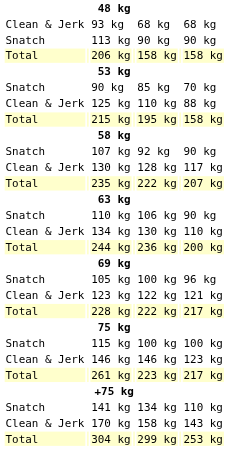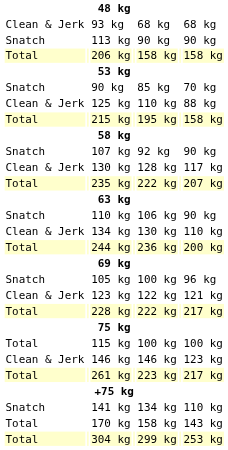115 kg | column 1: Snatch -> Total
170 kg | column 1: Clean & Jerk -> Total
